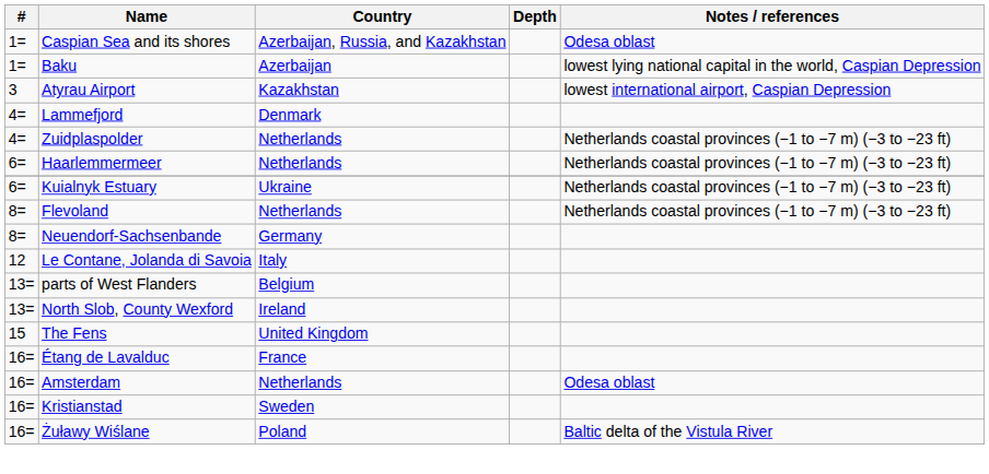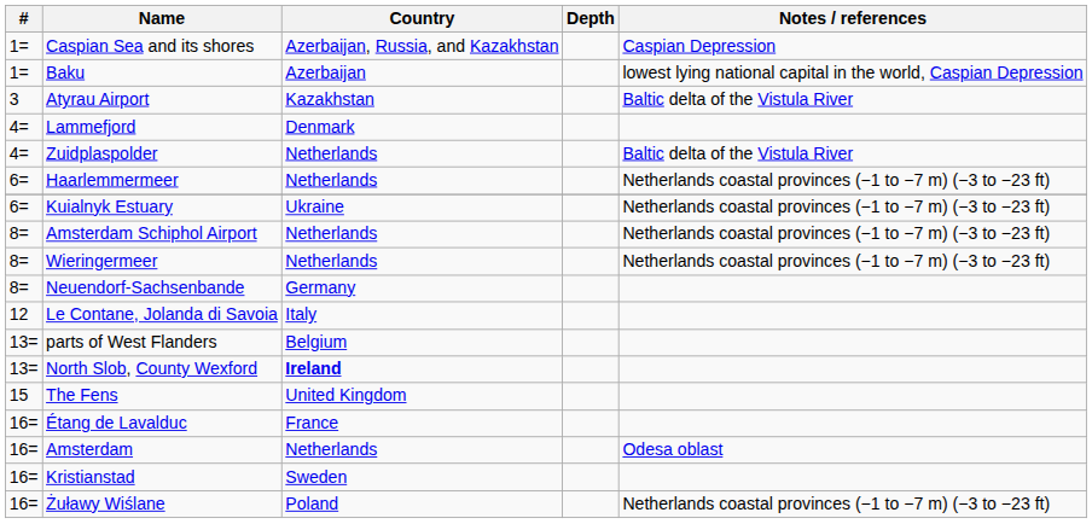Caspian Sea and its shores | Notes / references: Odesa oblast -> Caspian Depression
Atyrau Airport | Notes / references: lowest international airport, Caspian Depression -> Baltic delta of the Vistula River
Zuidplaspolder | Notes / references: Netherlands coastal provinces (−1 to −7 m) (−3 to −23 ft) -> Baltic delta of the Vistula River
+ row: 8= | Amsterdam Schiphol Airport | Netherlands | Netherlands coastal provinces (−1 to −7 m) (−3 to −23 ft)
+ row: 8= | Wieringermeer | Netherlands | Netherlands coastal provinces (−1 to −7 m) (−3 to −23 ft)
- row: 8= | Flevoland | Netherlands | Netherlands coastal provinces (−1 to −7 m) (−3 to −23 ft)
North Slob, County Wexford | Country: normal -> bold
Żuławy Wiślane | Notes / references: Baltic delta of the Vistula River -> Netherlands coastal provinces (−1 to −7 m) (−3 to −23 ft)
